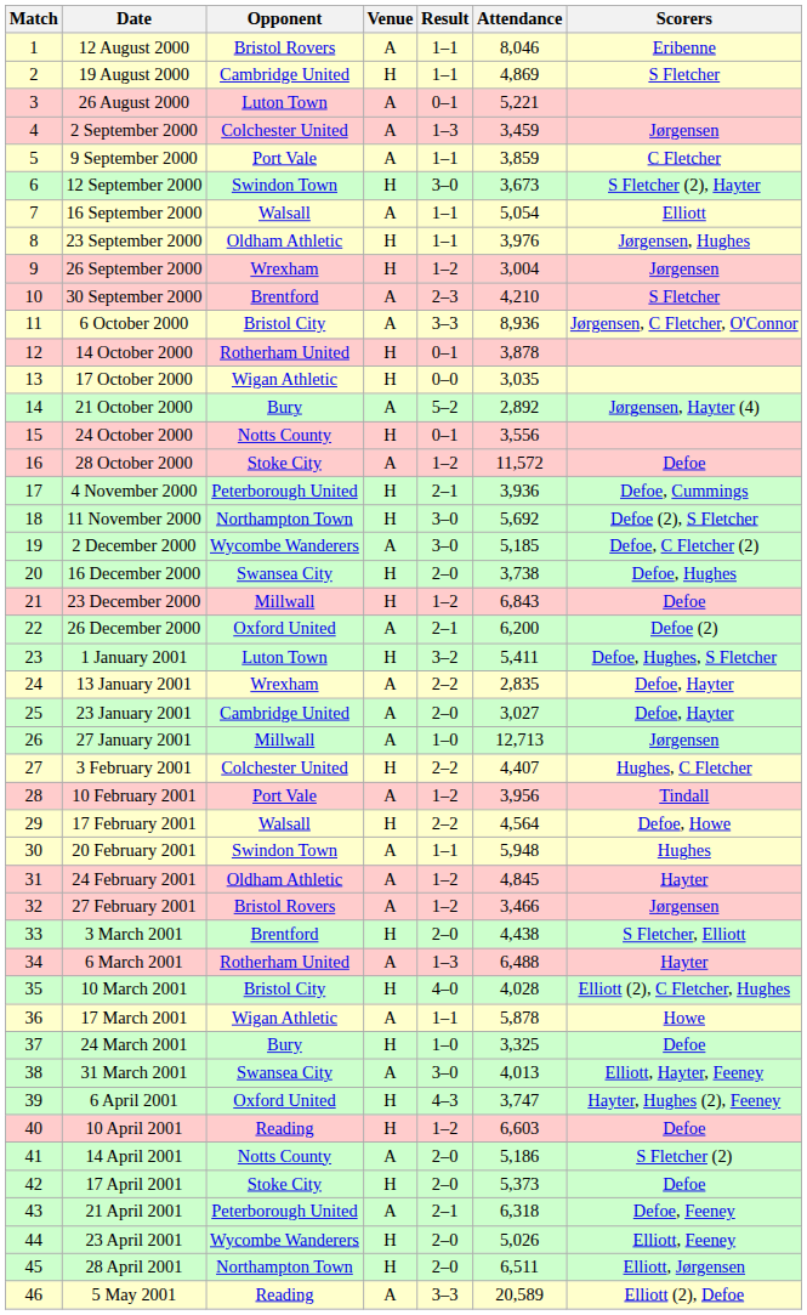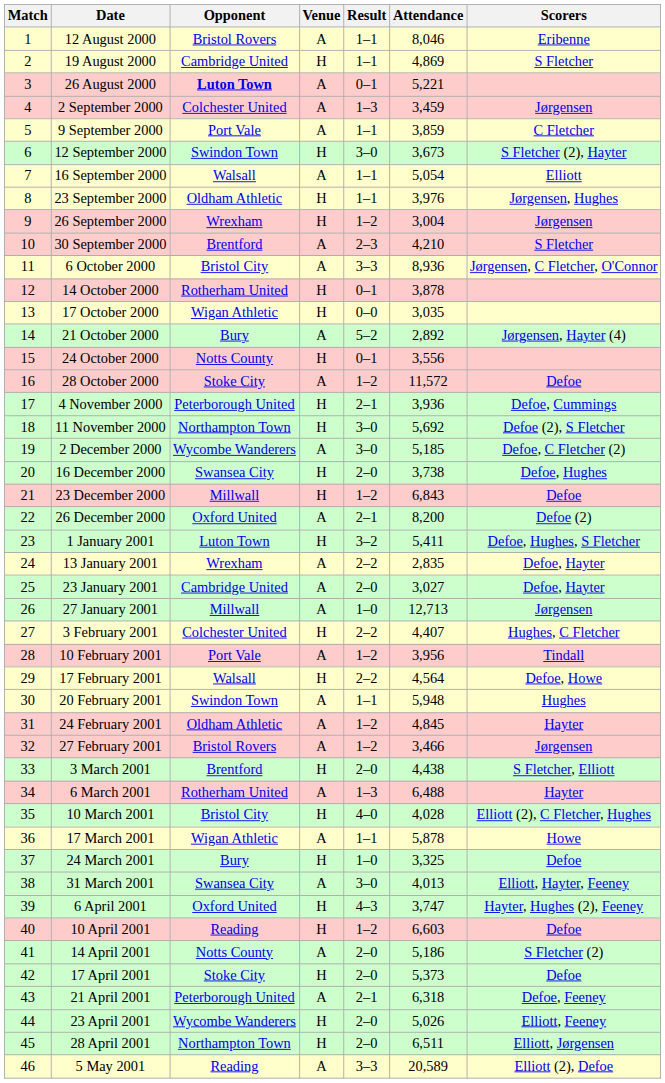26 August 2000 | Opponent: normal -> bold
26 December 2000 | Attendance: 6,200 -> 8,200
